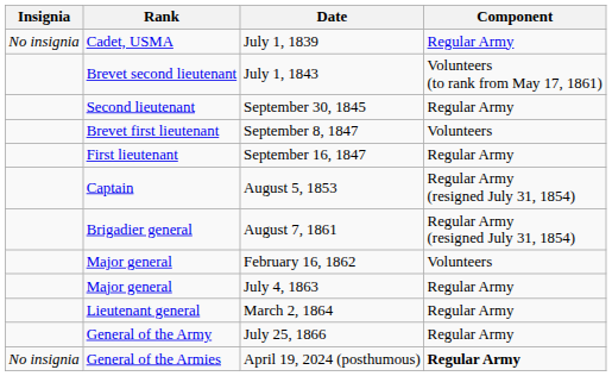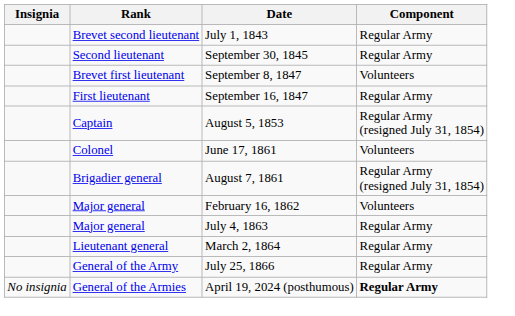- row: No insignia | Cadet, USMA | July 1, 1839 | Regular Army
July 1, 1843 | Component: Volunteers (to rank from May 17, 1861) -> Regular Army
+ row: Colonel | June 17, 1861 | Volunteers
